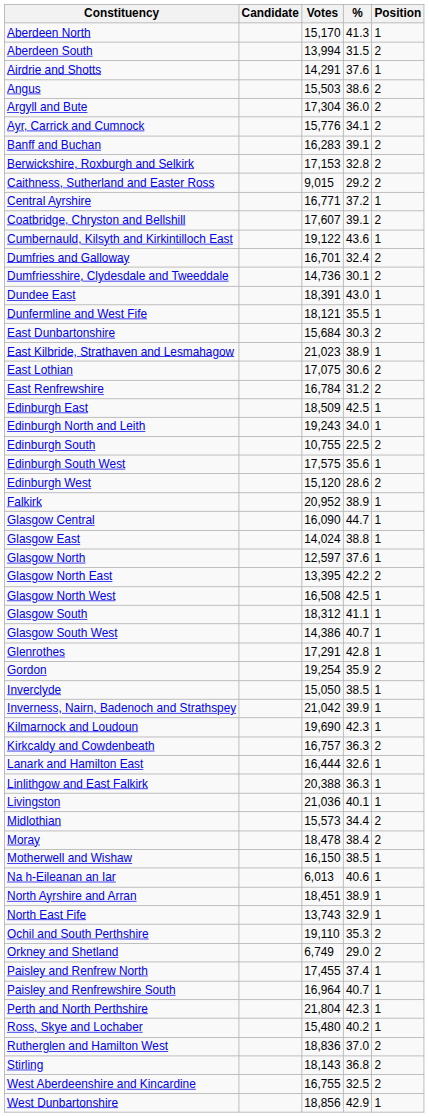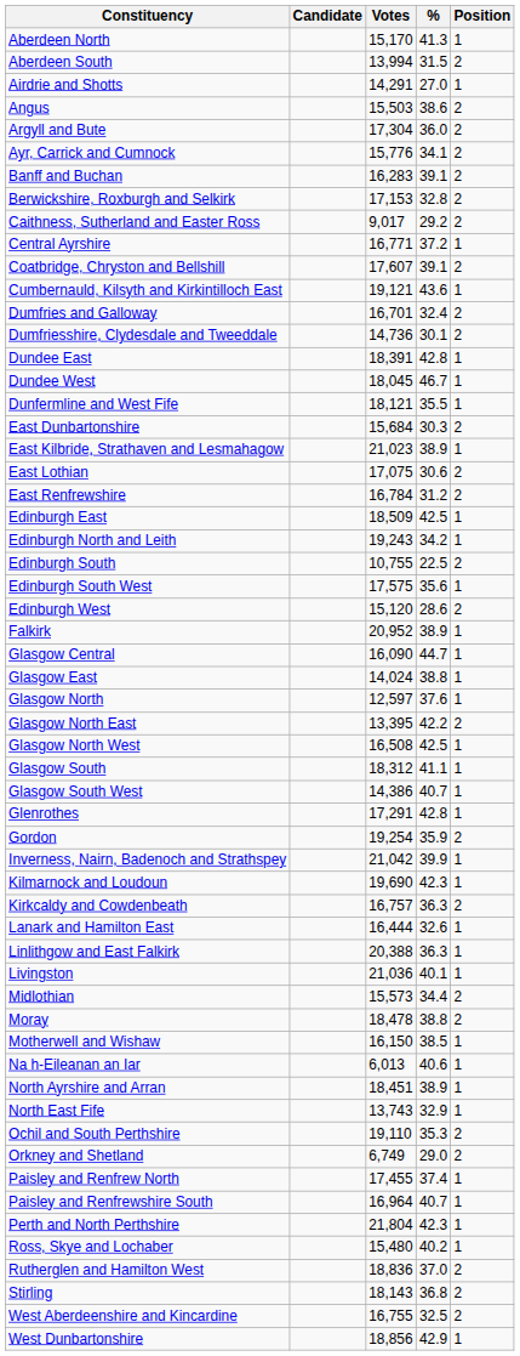Airdrie and Shotts | %: 37.6 -> 27.0
Caithness, Sutherland and Easter Ross | Votes: 9,015 -> 9,017
Cumbernauld, Kilsyth and Kirkintilloch East | Votes: 19,122 -> 19,121
Dundee East | %: 43.0 -> 42.8
+ row: Dundee West | 18,045 | 46.7 | 1
Edinburgh North and Leith | %: 34.0 -> 34.2
- row: Inverclyde | 15,050 | 38.5 | 1
Moray | %: 38.4 -> 38.8
